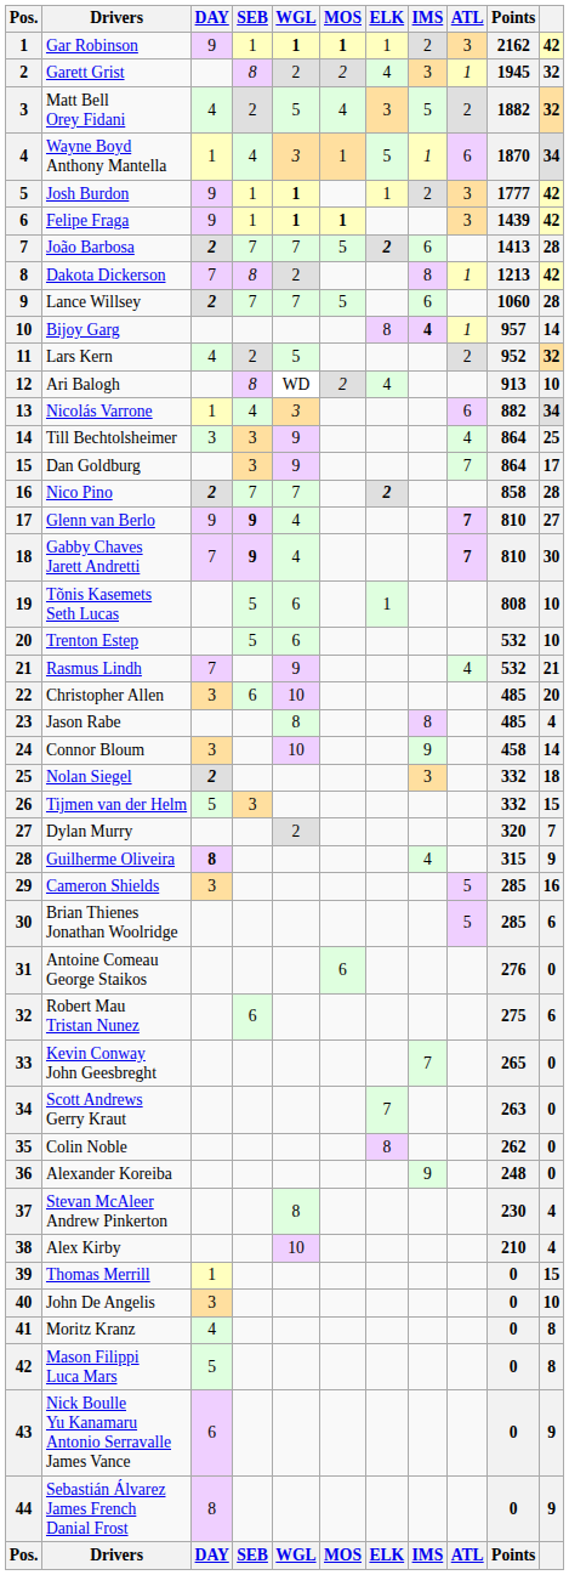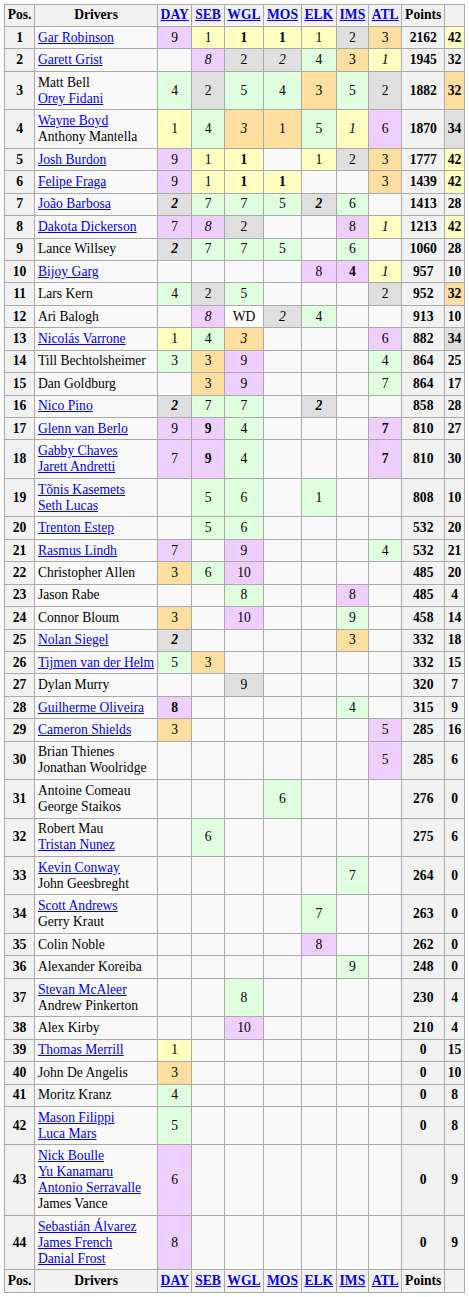Bijoy Garg | column 11: 14 -> 10
Trenton Estep | column 11: 10 -> 20
Dylan Murry | WGL: 2 -> 9
Kevin Conway John Geesbreght | Points: 265 -> 264
